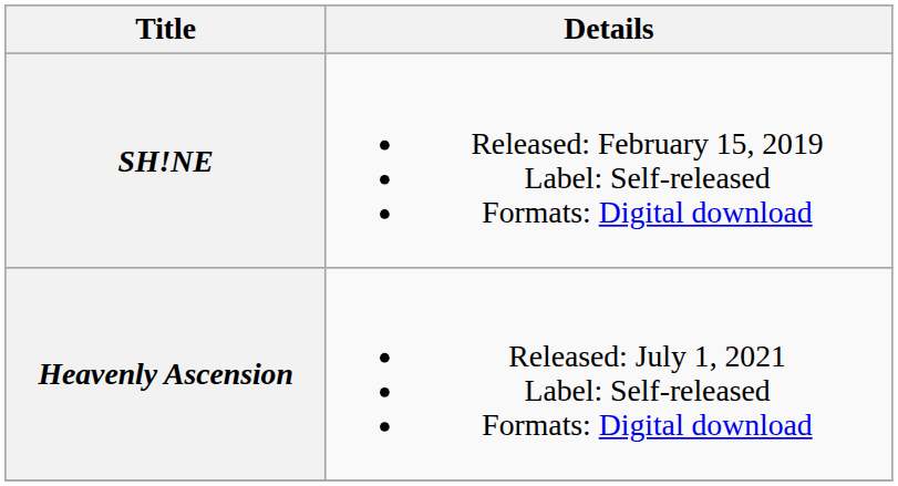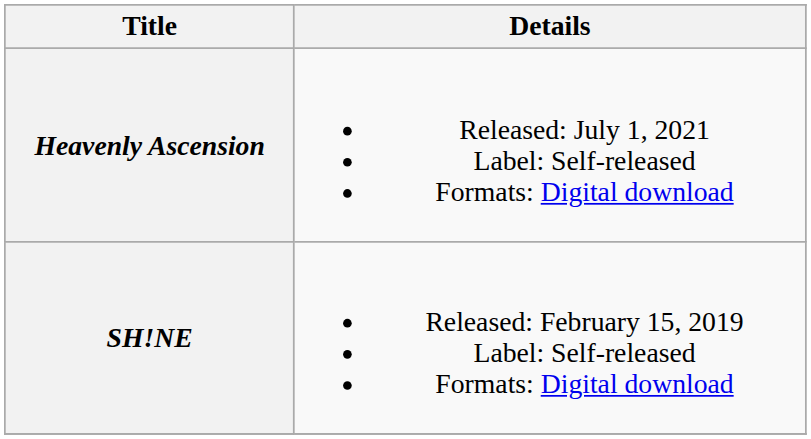rows swapped: SH!NE <-> Heavenly Ascension
